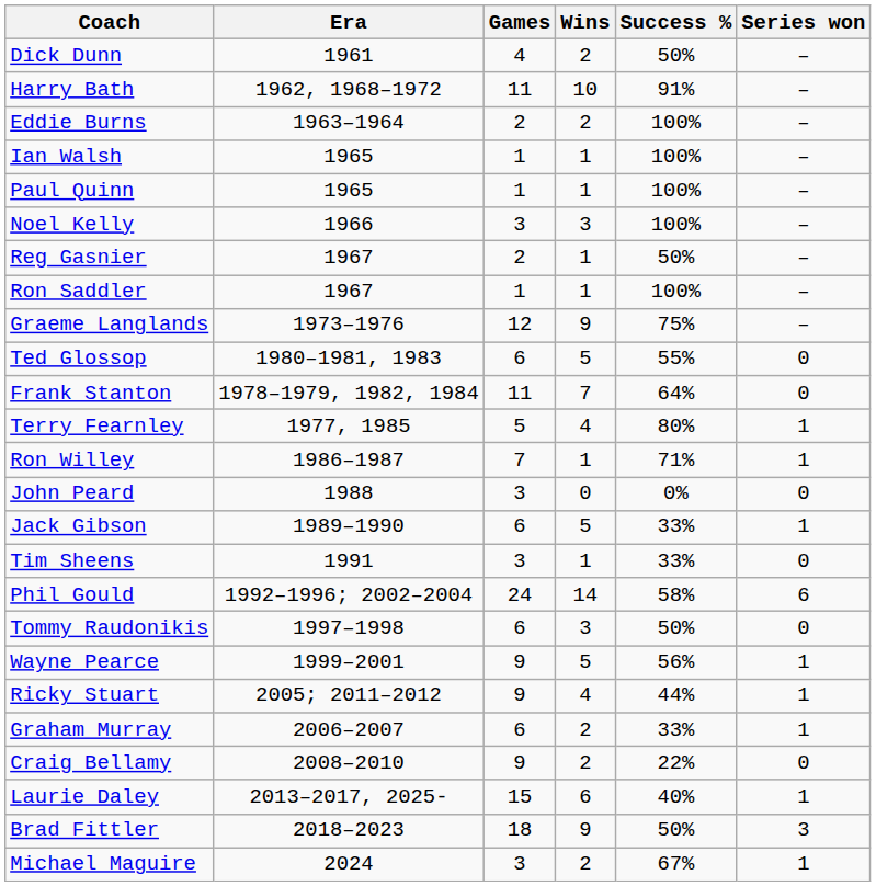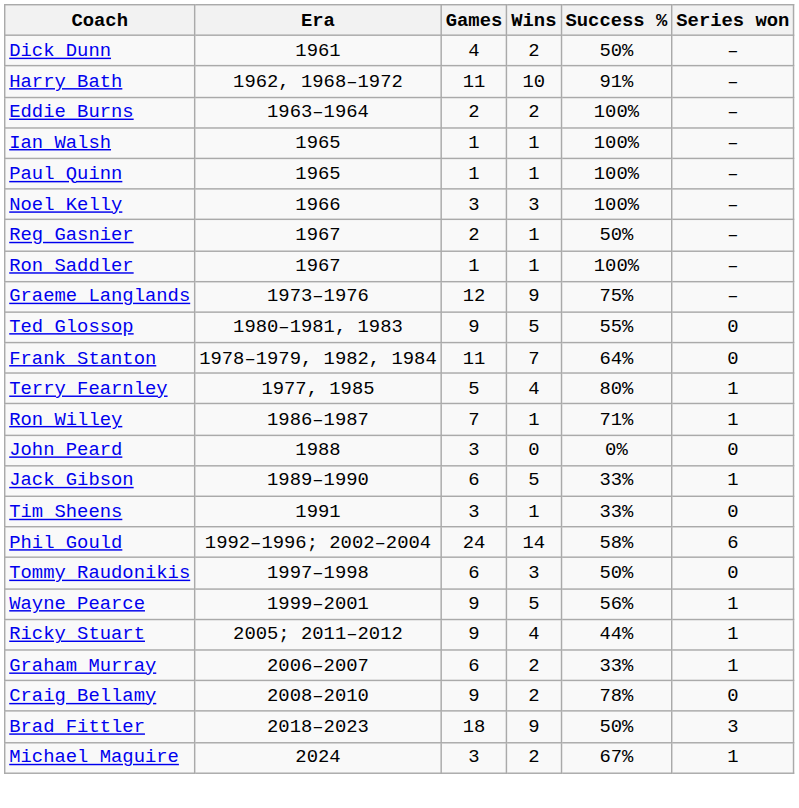Ted Glossop | Games: 6 -> 9
Craig Bellamy | Success %: 22% -> 78%
- row: Laurie Daley | 2013–2017, 2025- | 15 | 6 | 40% | 1
